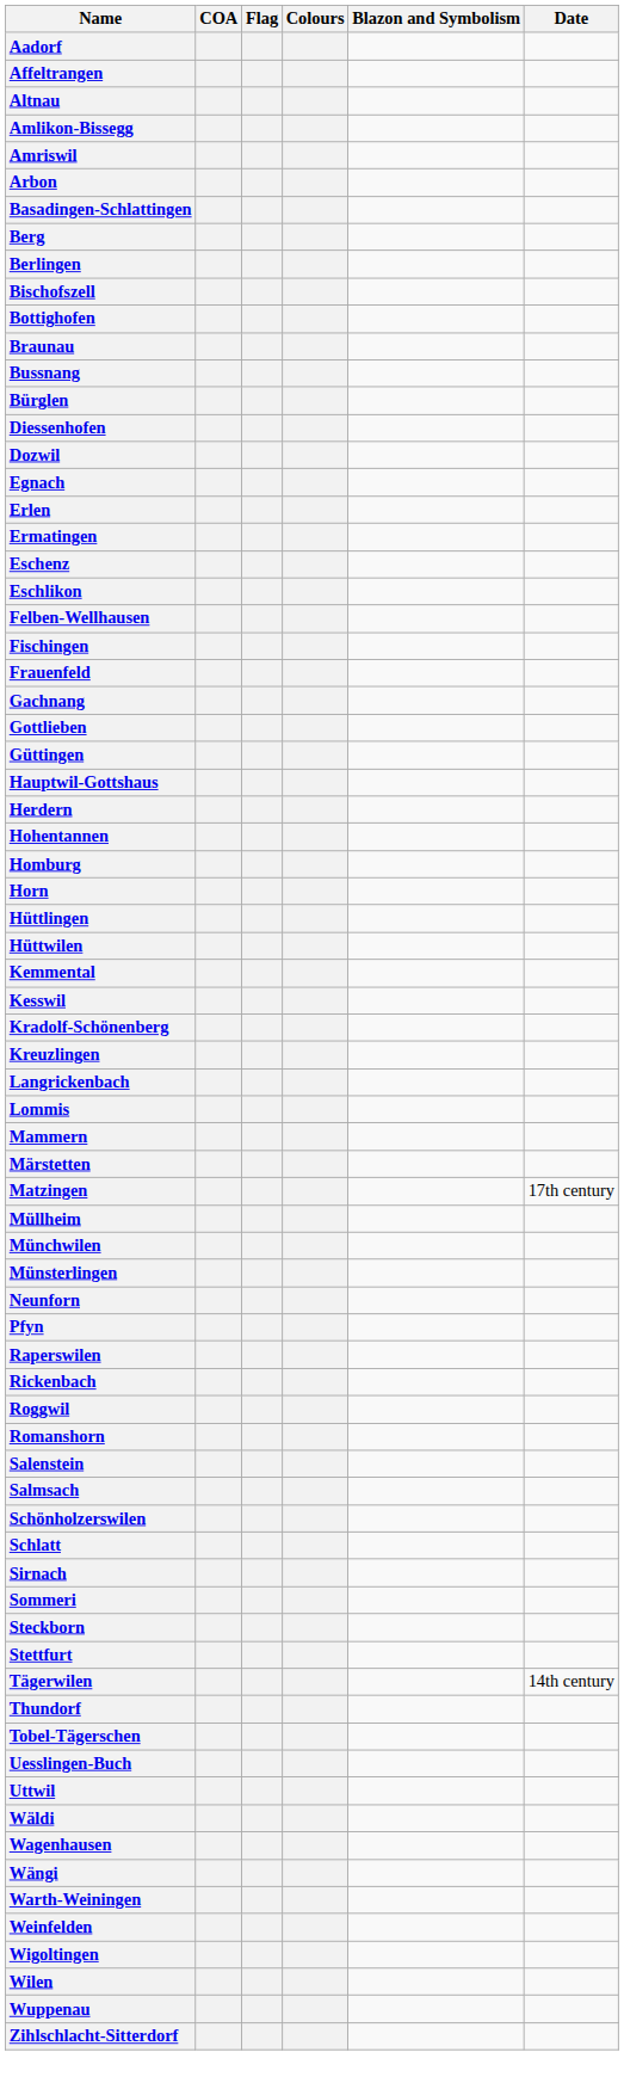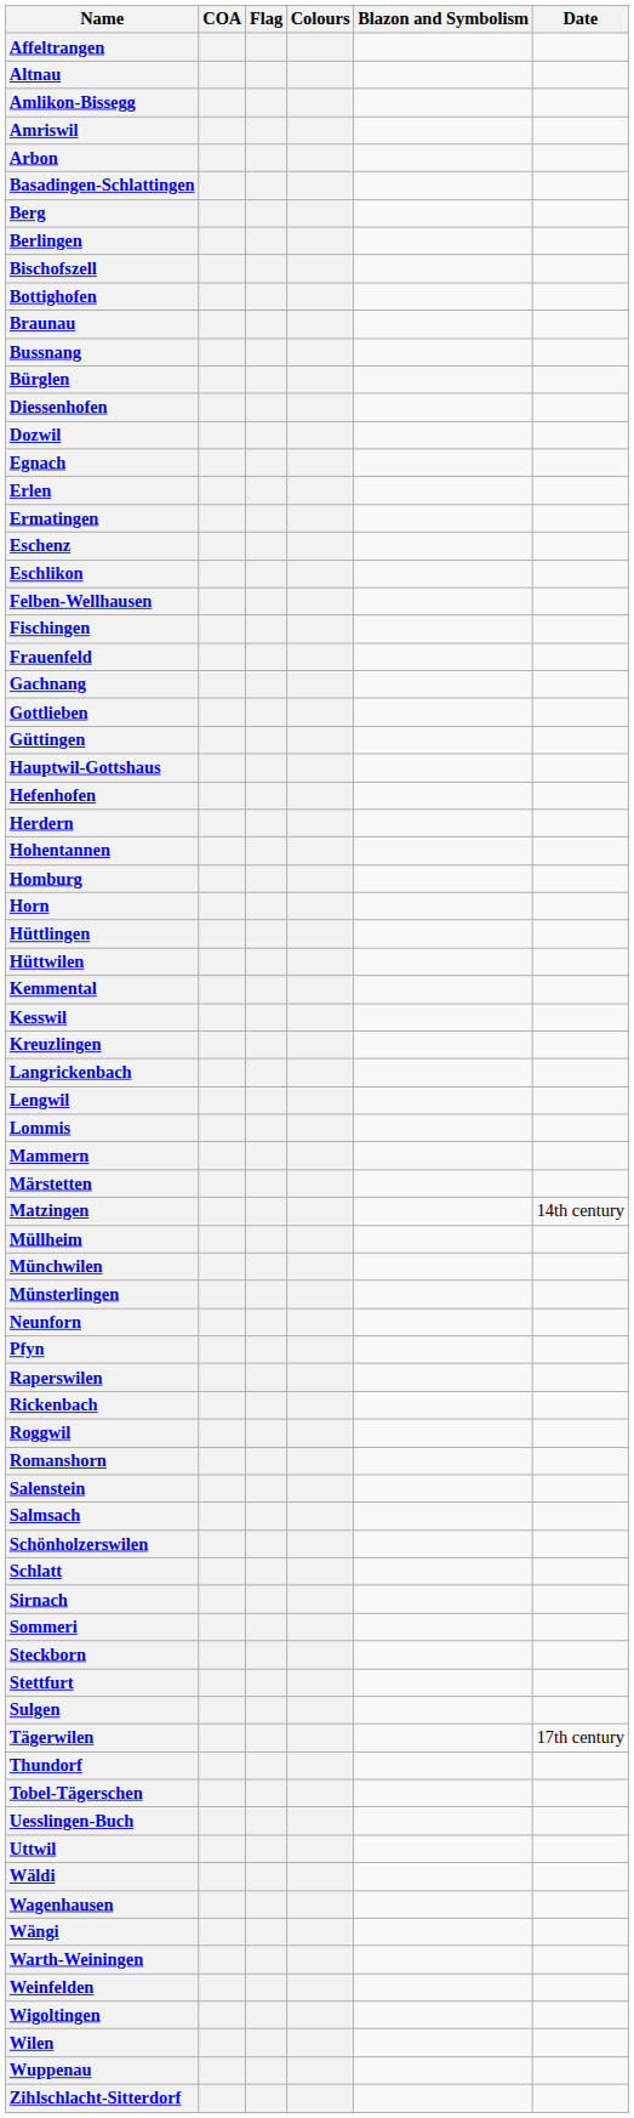- row: Aadorf
+ row: Hefenhofen
- row: Kradolf-Schönenberg
+ row: Lengwil
Matzingen | Date: 17th century -> 14th century
+ row: Sulgen
Tägerwilen | Date: 14th century -> 17th century
